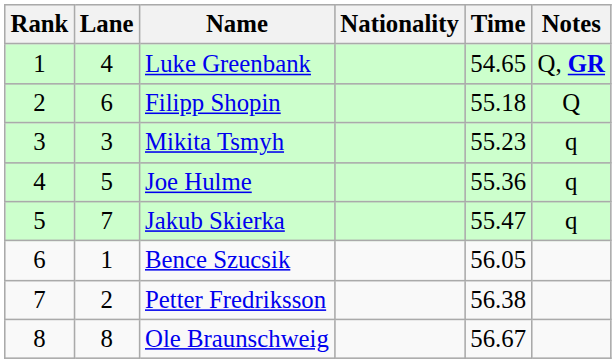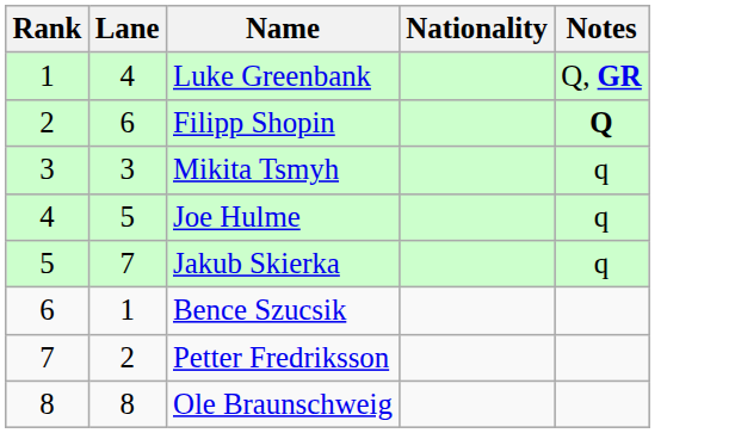- column: Time | 54.65 | 55.18 | 55.23 | 55.36 | 55.47 | 56.05 | 56.38 | 56.67
Filipp Shopin | Notes: normal -> bold
